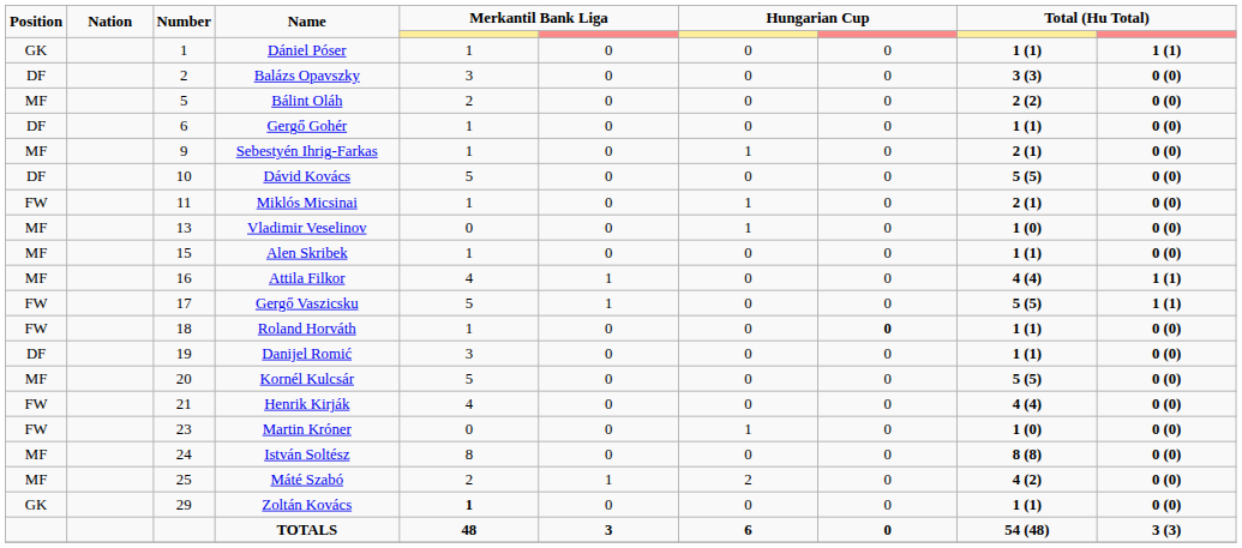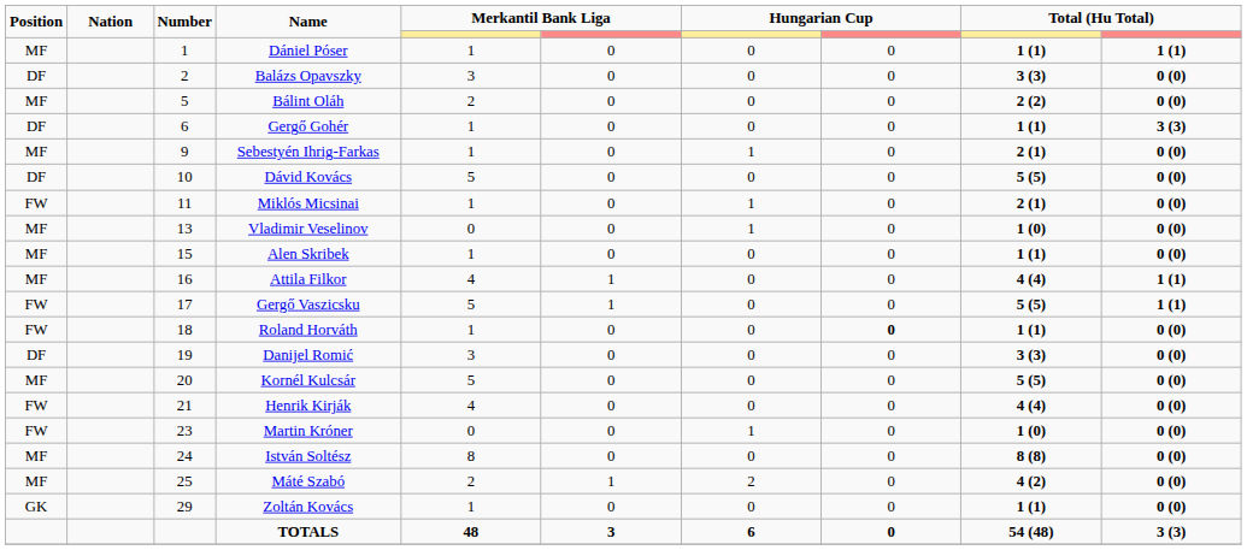Dániel Póser | Position: GK -> MF
Gergő Gohér | column 10: 0 (0) -> 3 (3)
Danijel Romić | column 9: 1 (1) -> 3 (3)
Zoltán Kovács | column 5: bold -> normal
